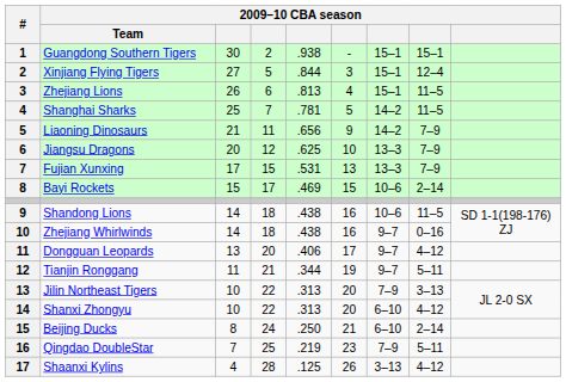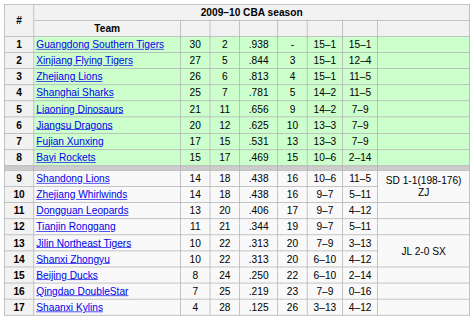Zhejiang Whirlwinds | column 8: 0–16 -> 5–11
Beijing Ducks | column 6: 21 -> 22
Qingdao DoubleStar | column 8: 5–11 -> 0–16
